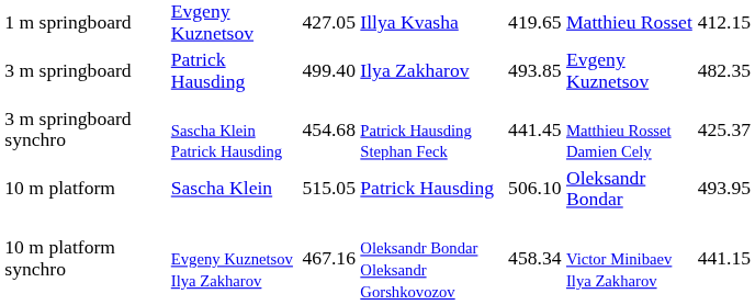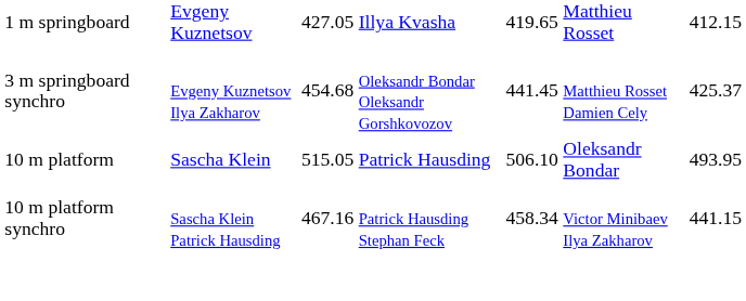- row: 3 m springboard | Patrick Hausding | 499.40 | Ilya Zakharov | 493.85 | Evgeny Kuznetsov | 482.35
3 m springboard synchro | column 2: Sascha Klein Patrick Hausding -> Evgeny Kuznetsov Ilya Zakharov
3 m springboard synchro | column 4: Patrick Hausding Stephan Feck -> Oleksandr Bondar Oleksandr Gorshkovozov
10 m platform synchro | column 2: Evgeny Kuznetsov Ilya Zakharov -> Sascha Klein Patrick Hausding
10 m platform synchro | column 4: Oleksandr Bondar Oleksandr Gorshkovozov -> Patrick Hausding Stephan Feck
